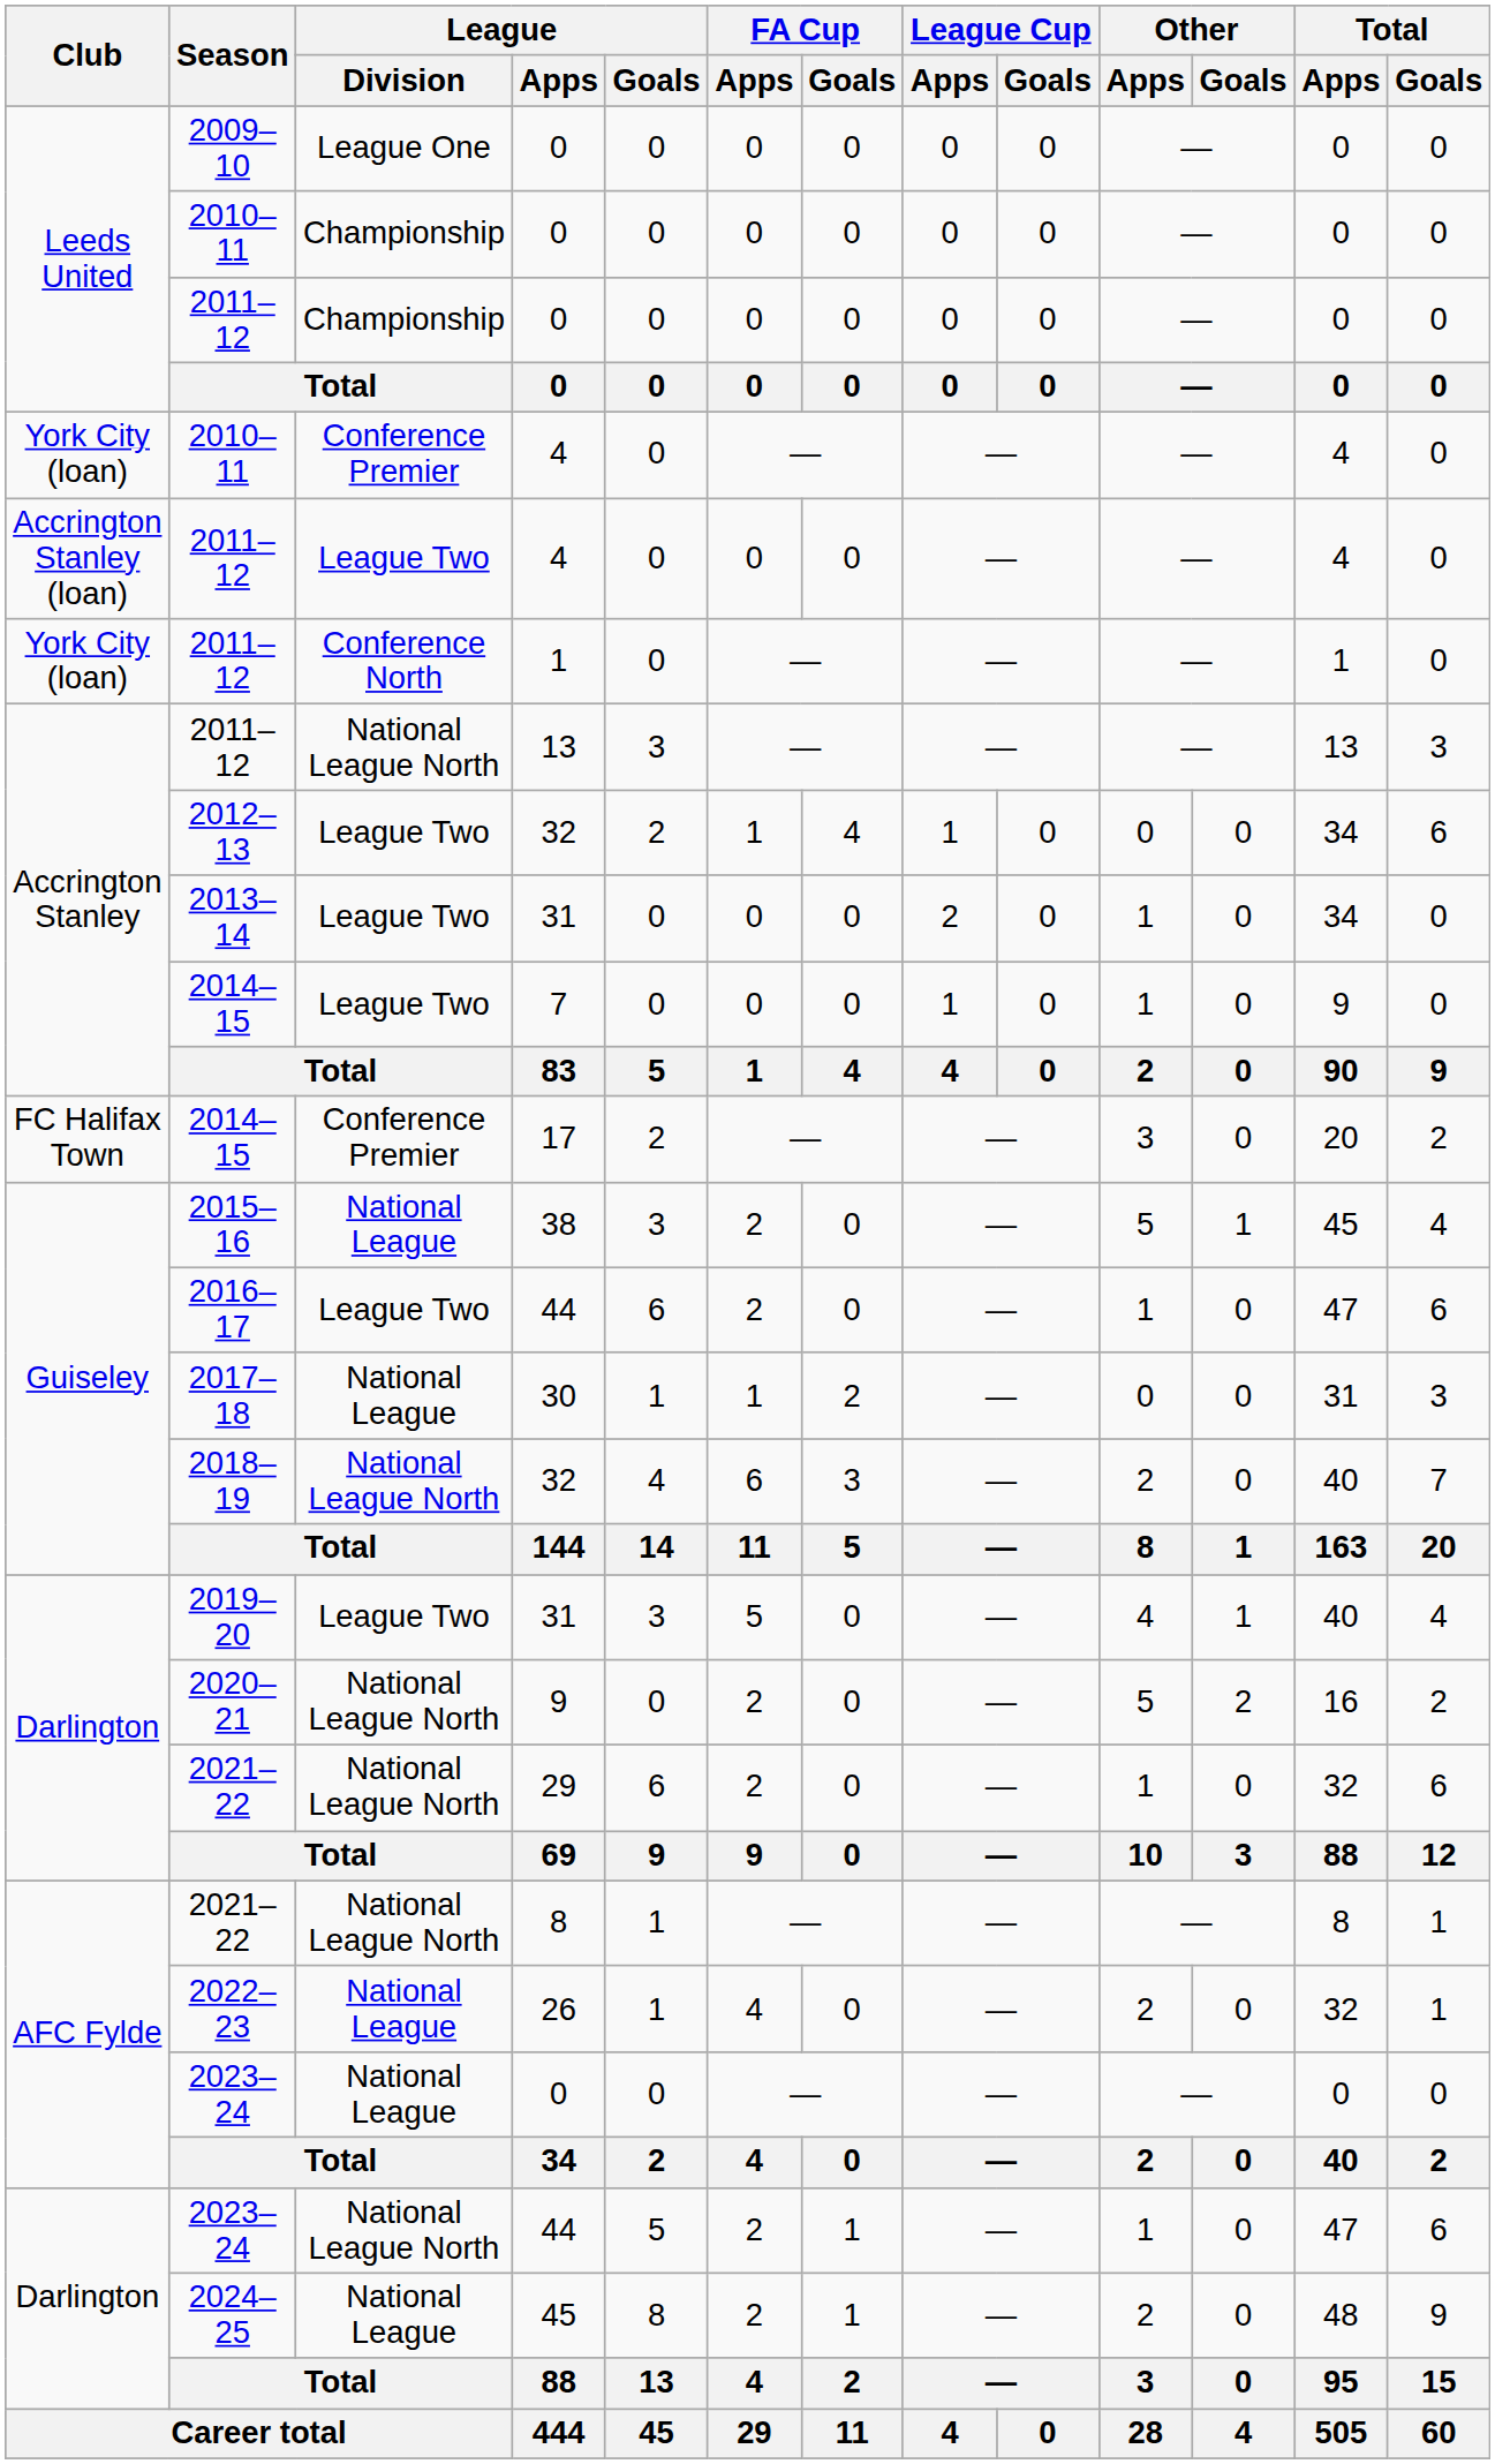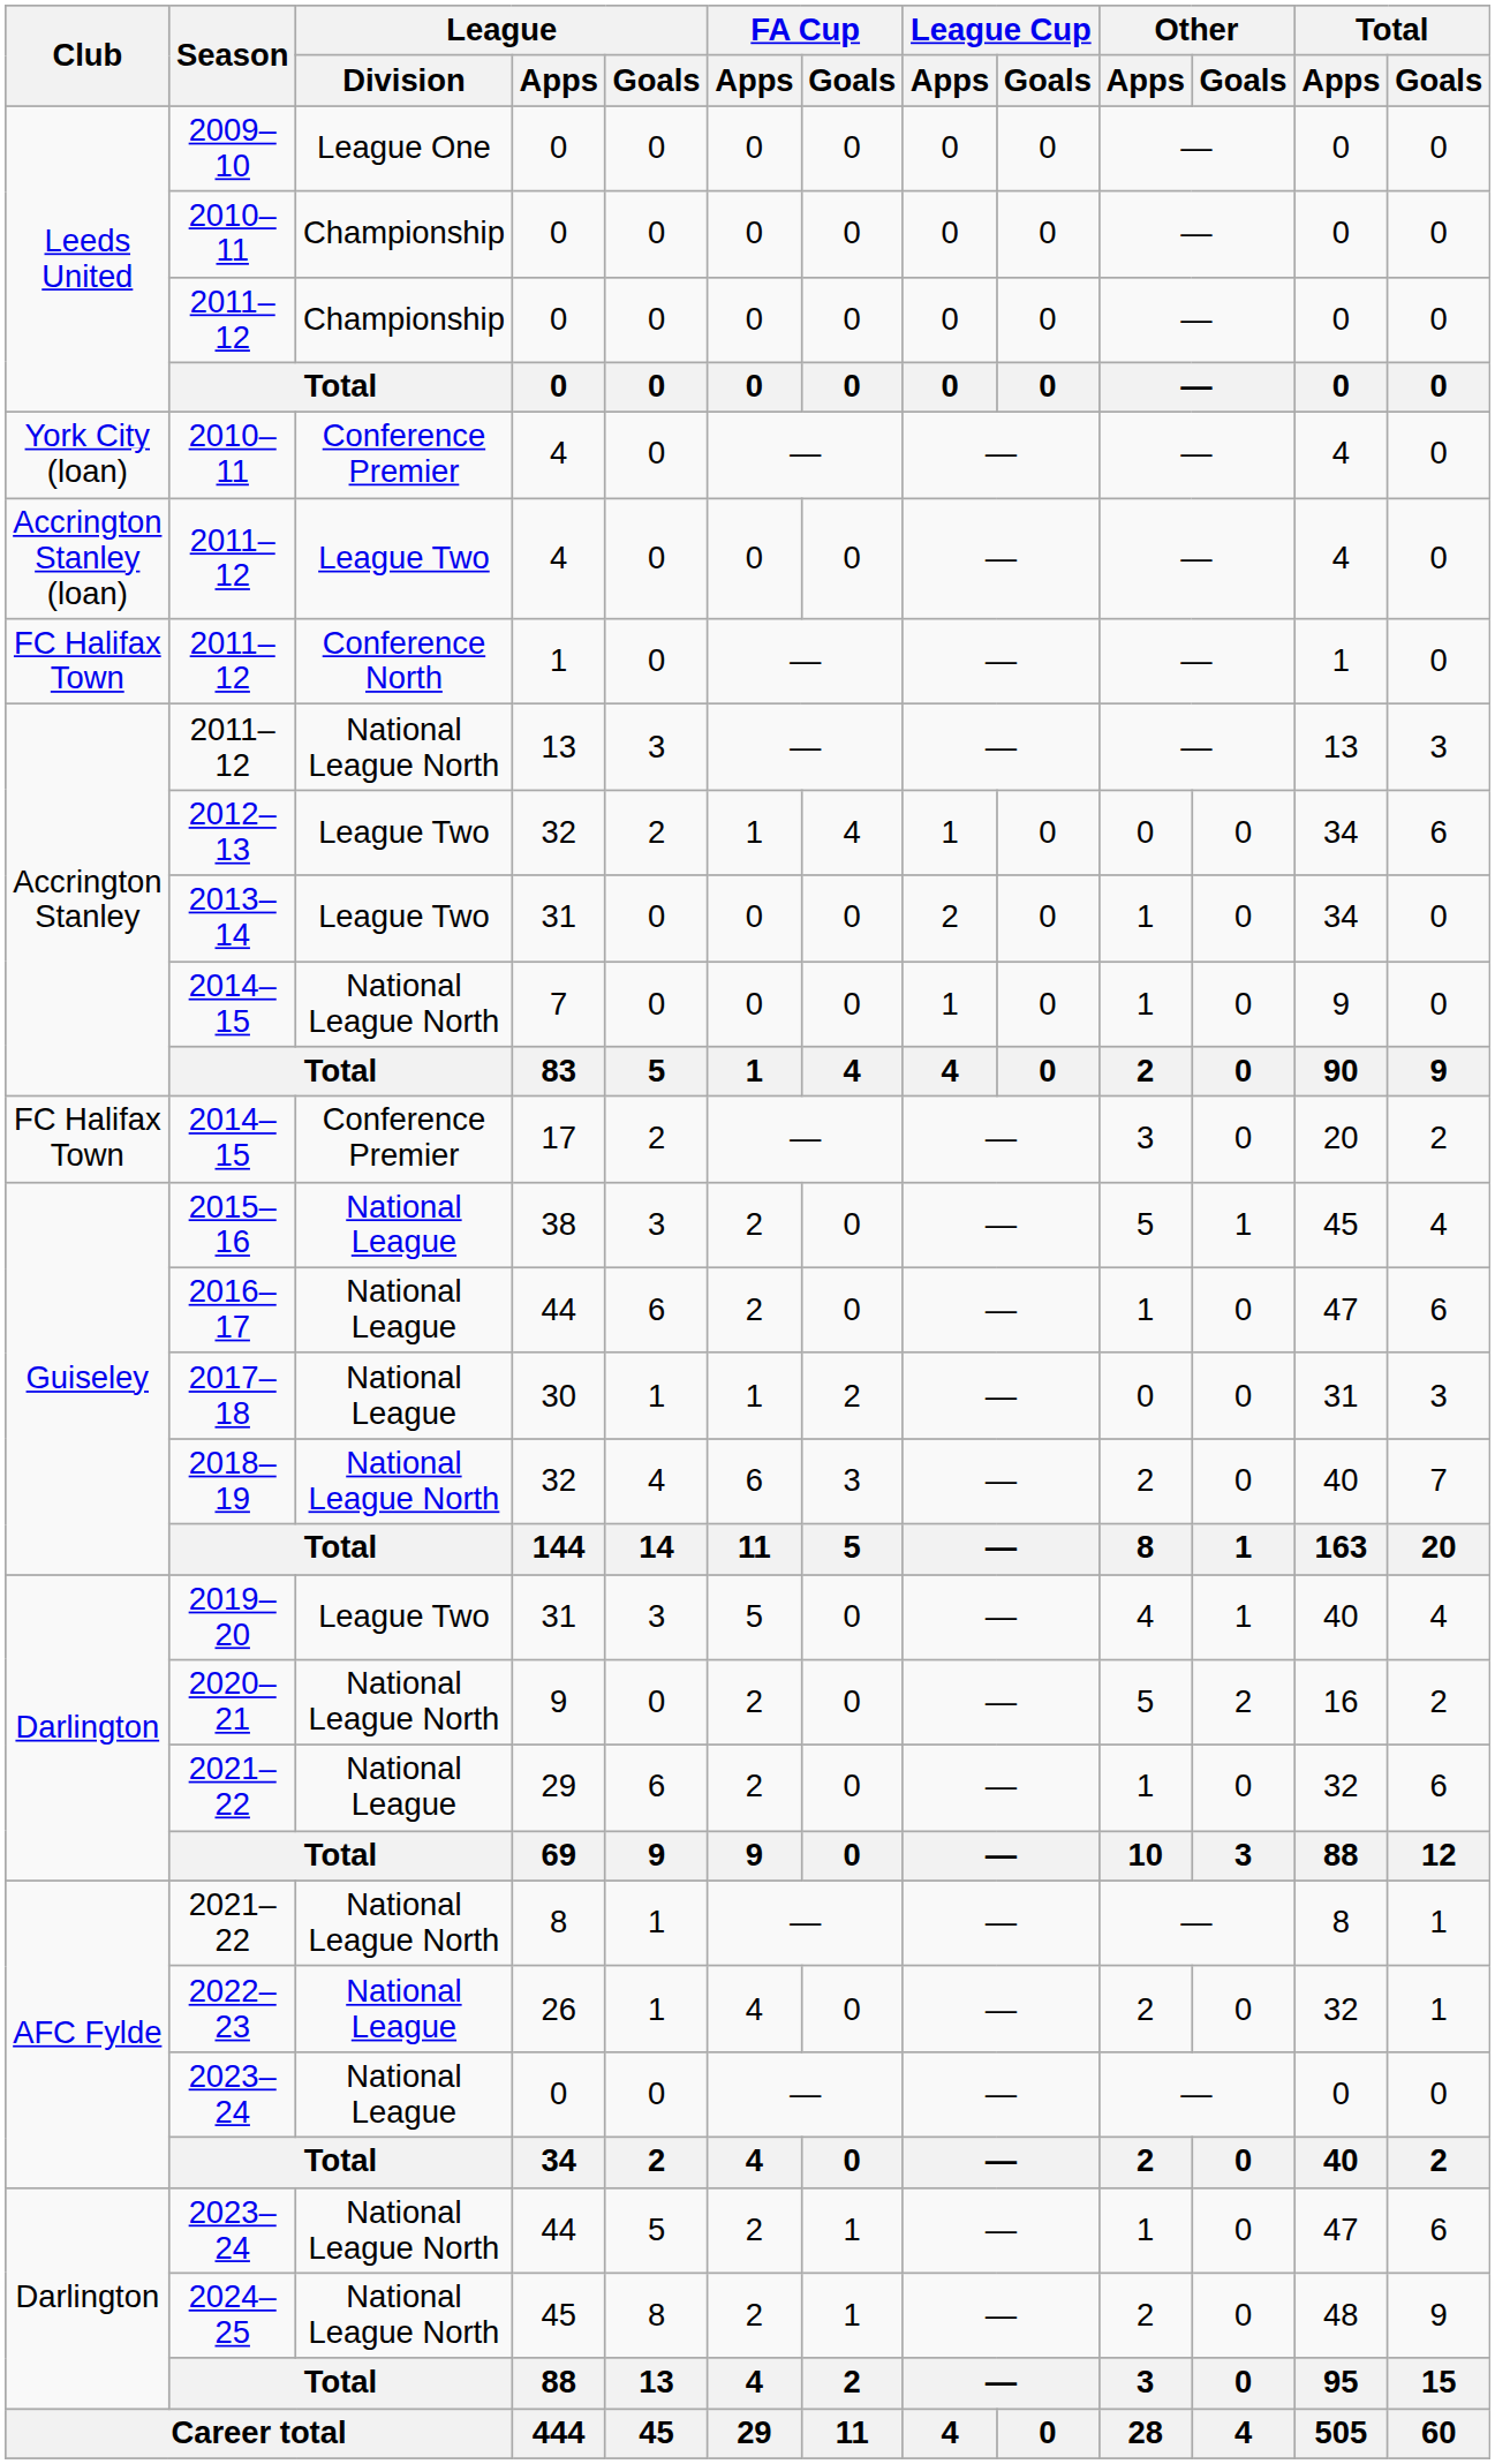2011–12 / 1 | Club: York City (loan) -> FC Halifax Town
2014–15 / 7 | League / Division: League Two -> National League North
2016–17 | League / Division: League Two -> National League
2021–22 / 29 | League / Division: National League North -> National League
2024–25 | League / Division: National League -> National League North
